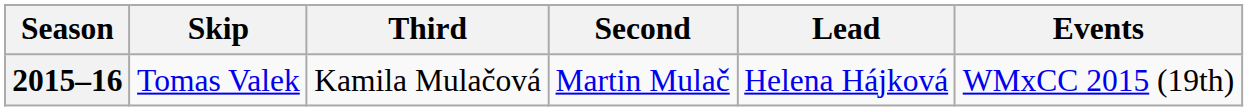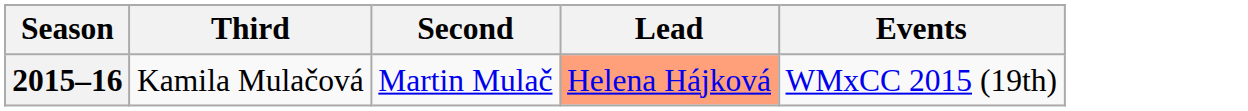- column: Skip | Tomas Valek
2015–16 | Lead: no background -> lightsalmon background
